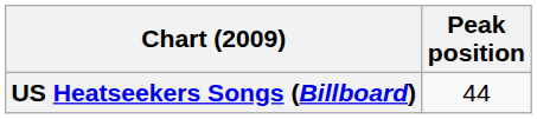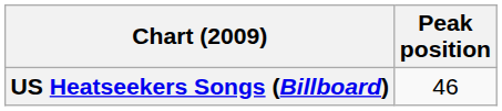US Heatseekers Songs (Billboard) | Peak position: 44 -> 46
